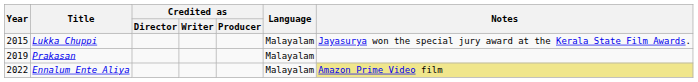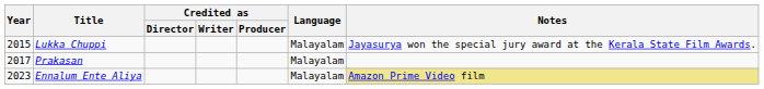Prakasan | Year: 2019 -> 2017
Ennalum Ente Aliya | Year: 2022 -> 2023
